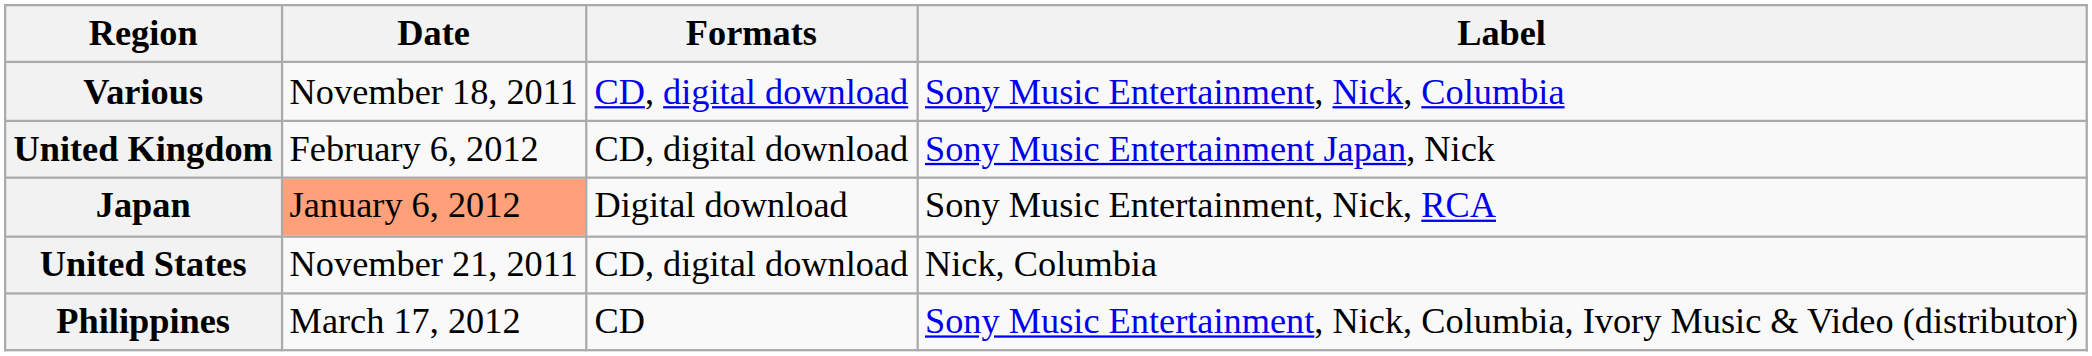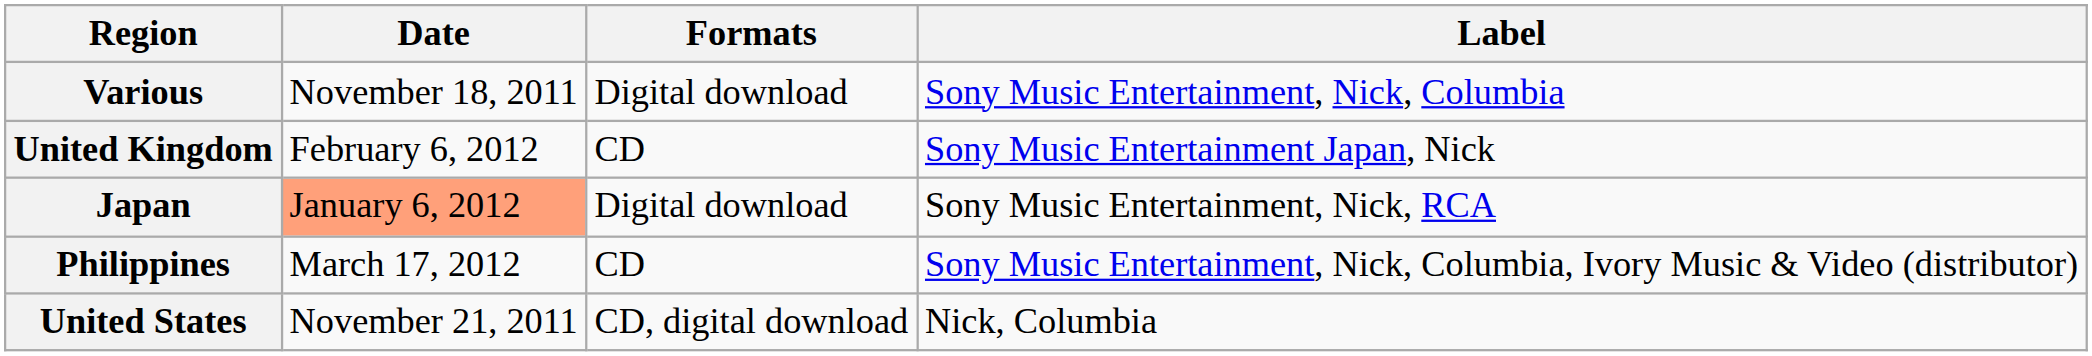Various | Formats: CD, digital download -> Digital download
United Kingdom | Formats: CD, digital download -> CD
rows swapped: Philippines <-> United States
